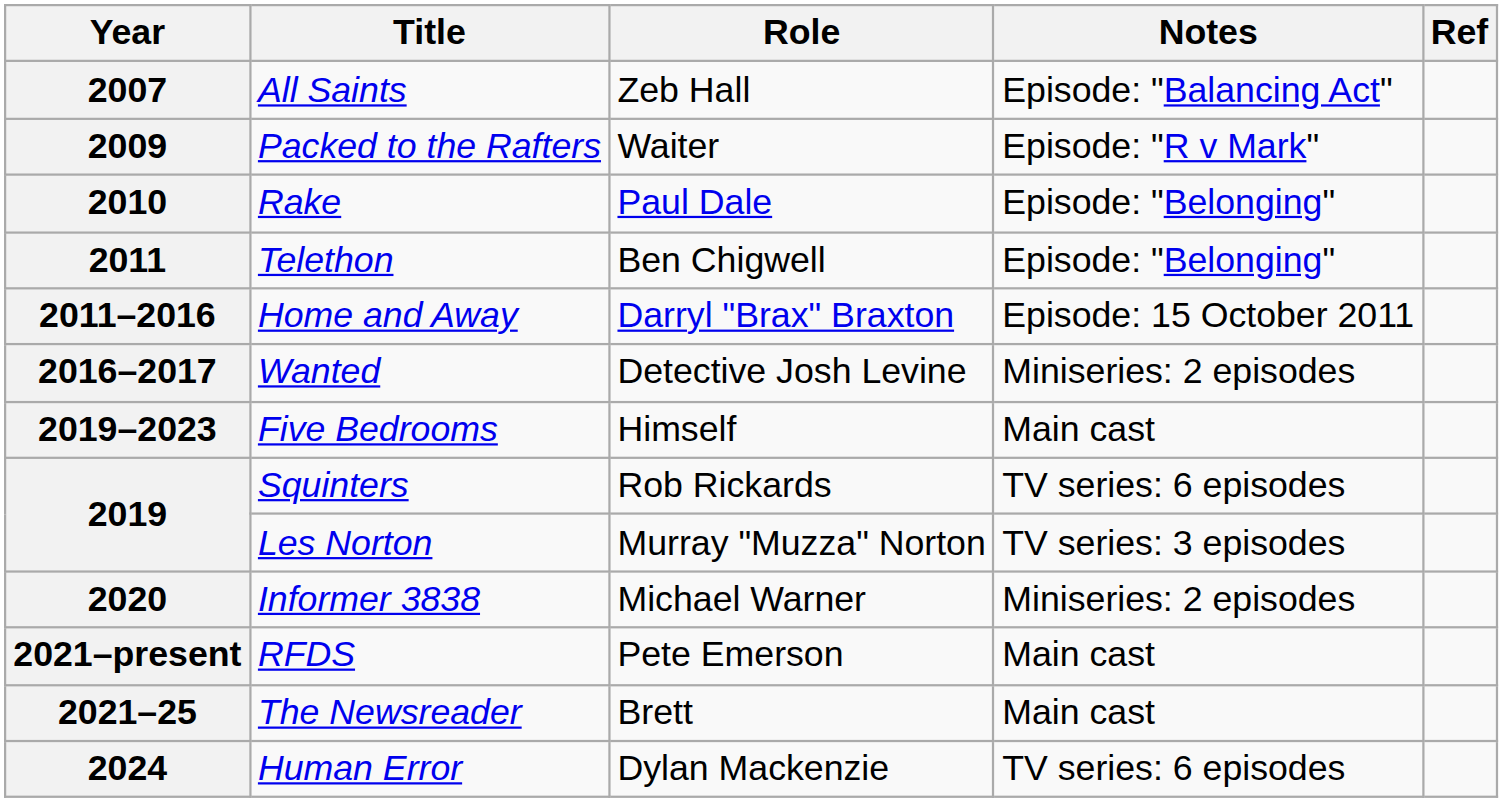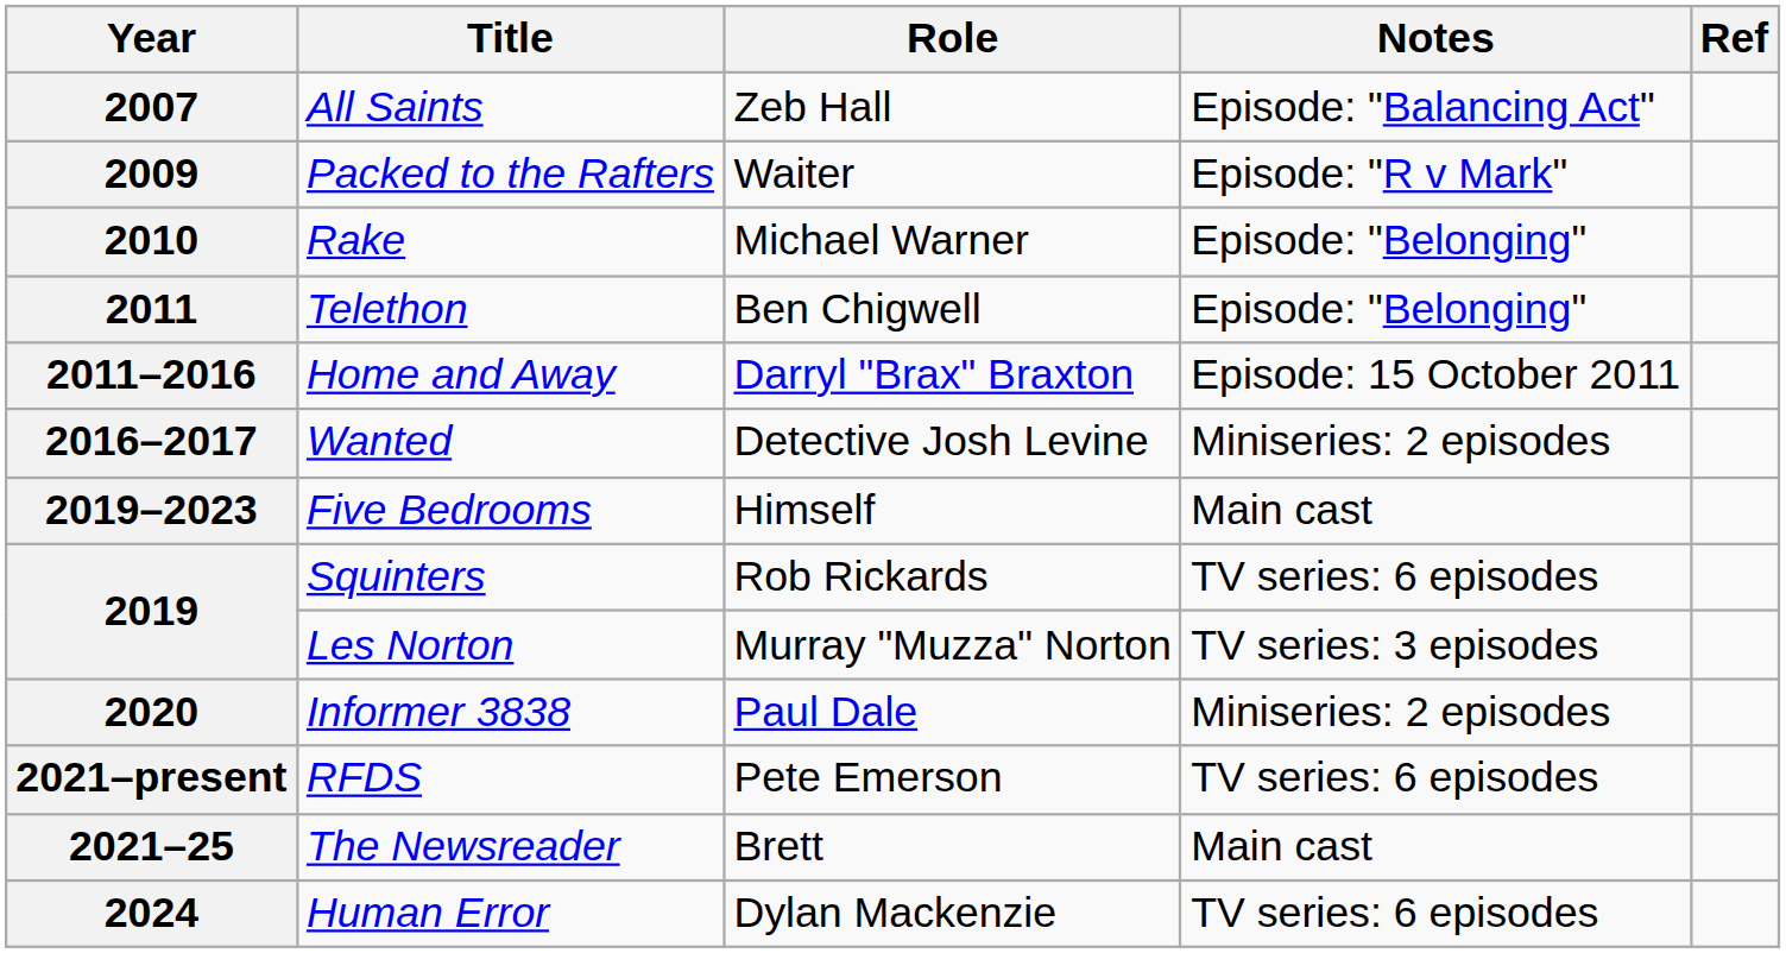2010 | Role: Paul Dale -> Michael Warner
2020 | Role: Michael Warner -> Paul Dale
2021–present | Notes: Main cast -> TV series: 6 episodes
